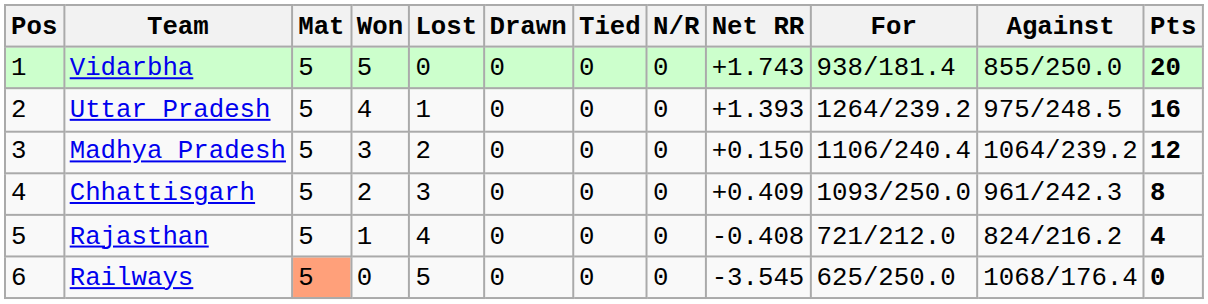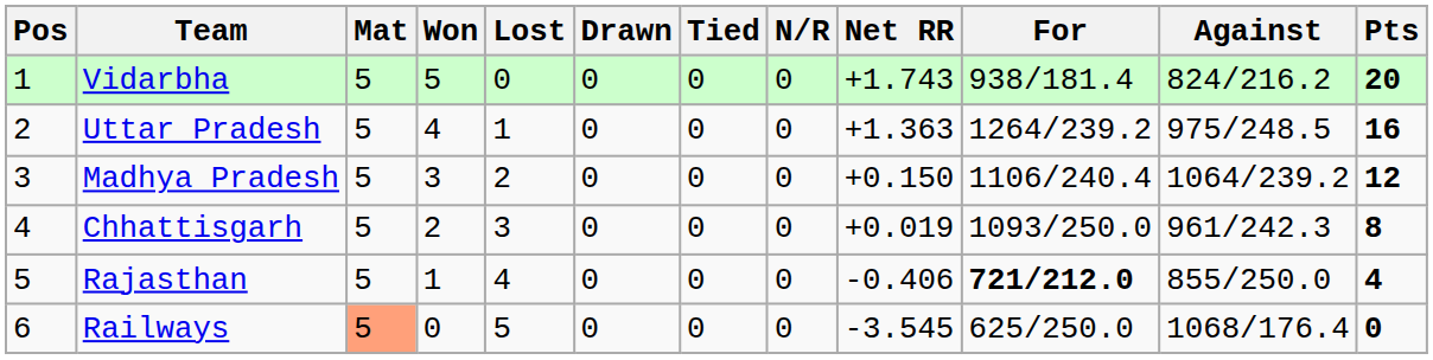Vidarbha | Against: 855/250.0 -> 824/216.2
Uttar Pradesh | Net RR: +1.393 -> +1.363
Chhattisgarh | Net RR: +0.409 -> +0.019
Rajasthan | Net RR: -0.408 -> -0.406
Rajasthan | For: normal -> bold
Rajasthan | Against: 824/216.2 -> 855/250.0
